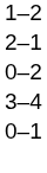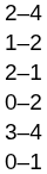+ row: 2–4
